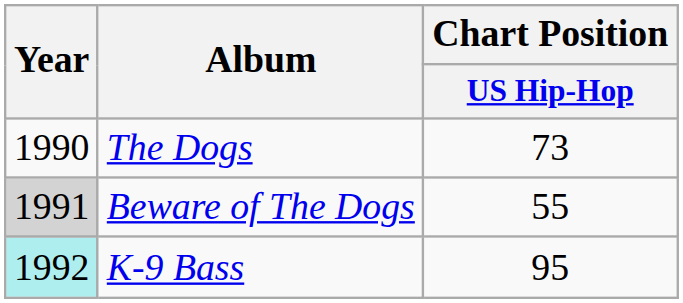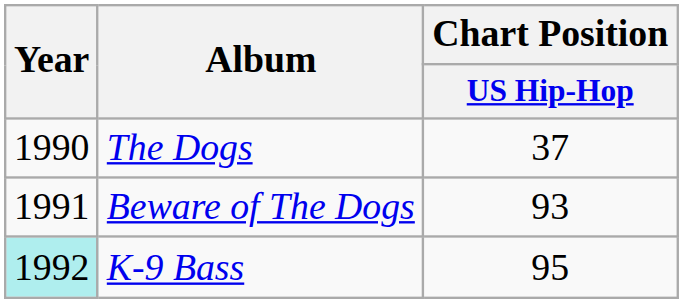The Dogs | Chart Position / US Hip-Hop: 73 -> 37
Beware of The Dogs | Year: lightgrey background -> no background
Beware of The Dogs | Chart Position / US Hip-Hop: 55 -> 93
